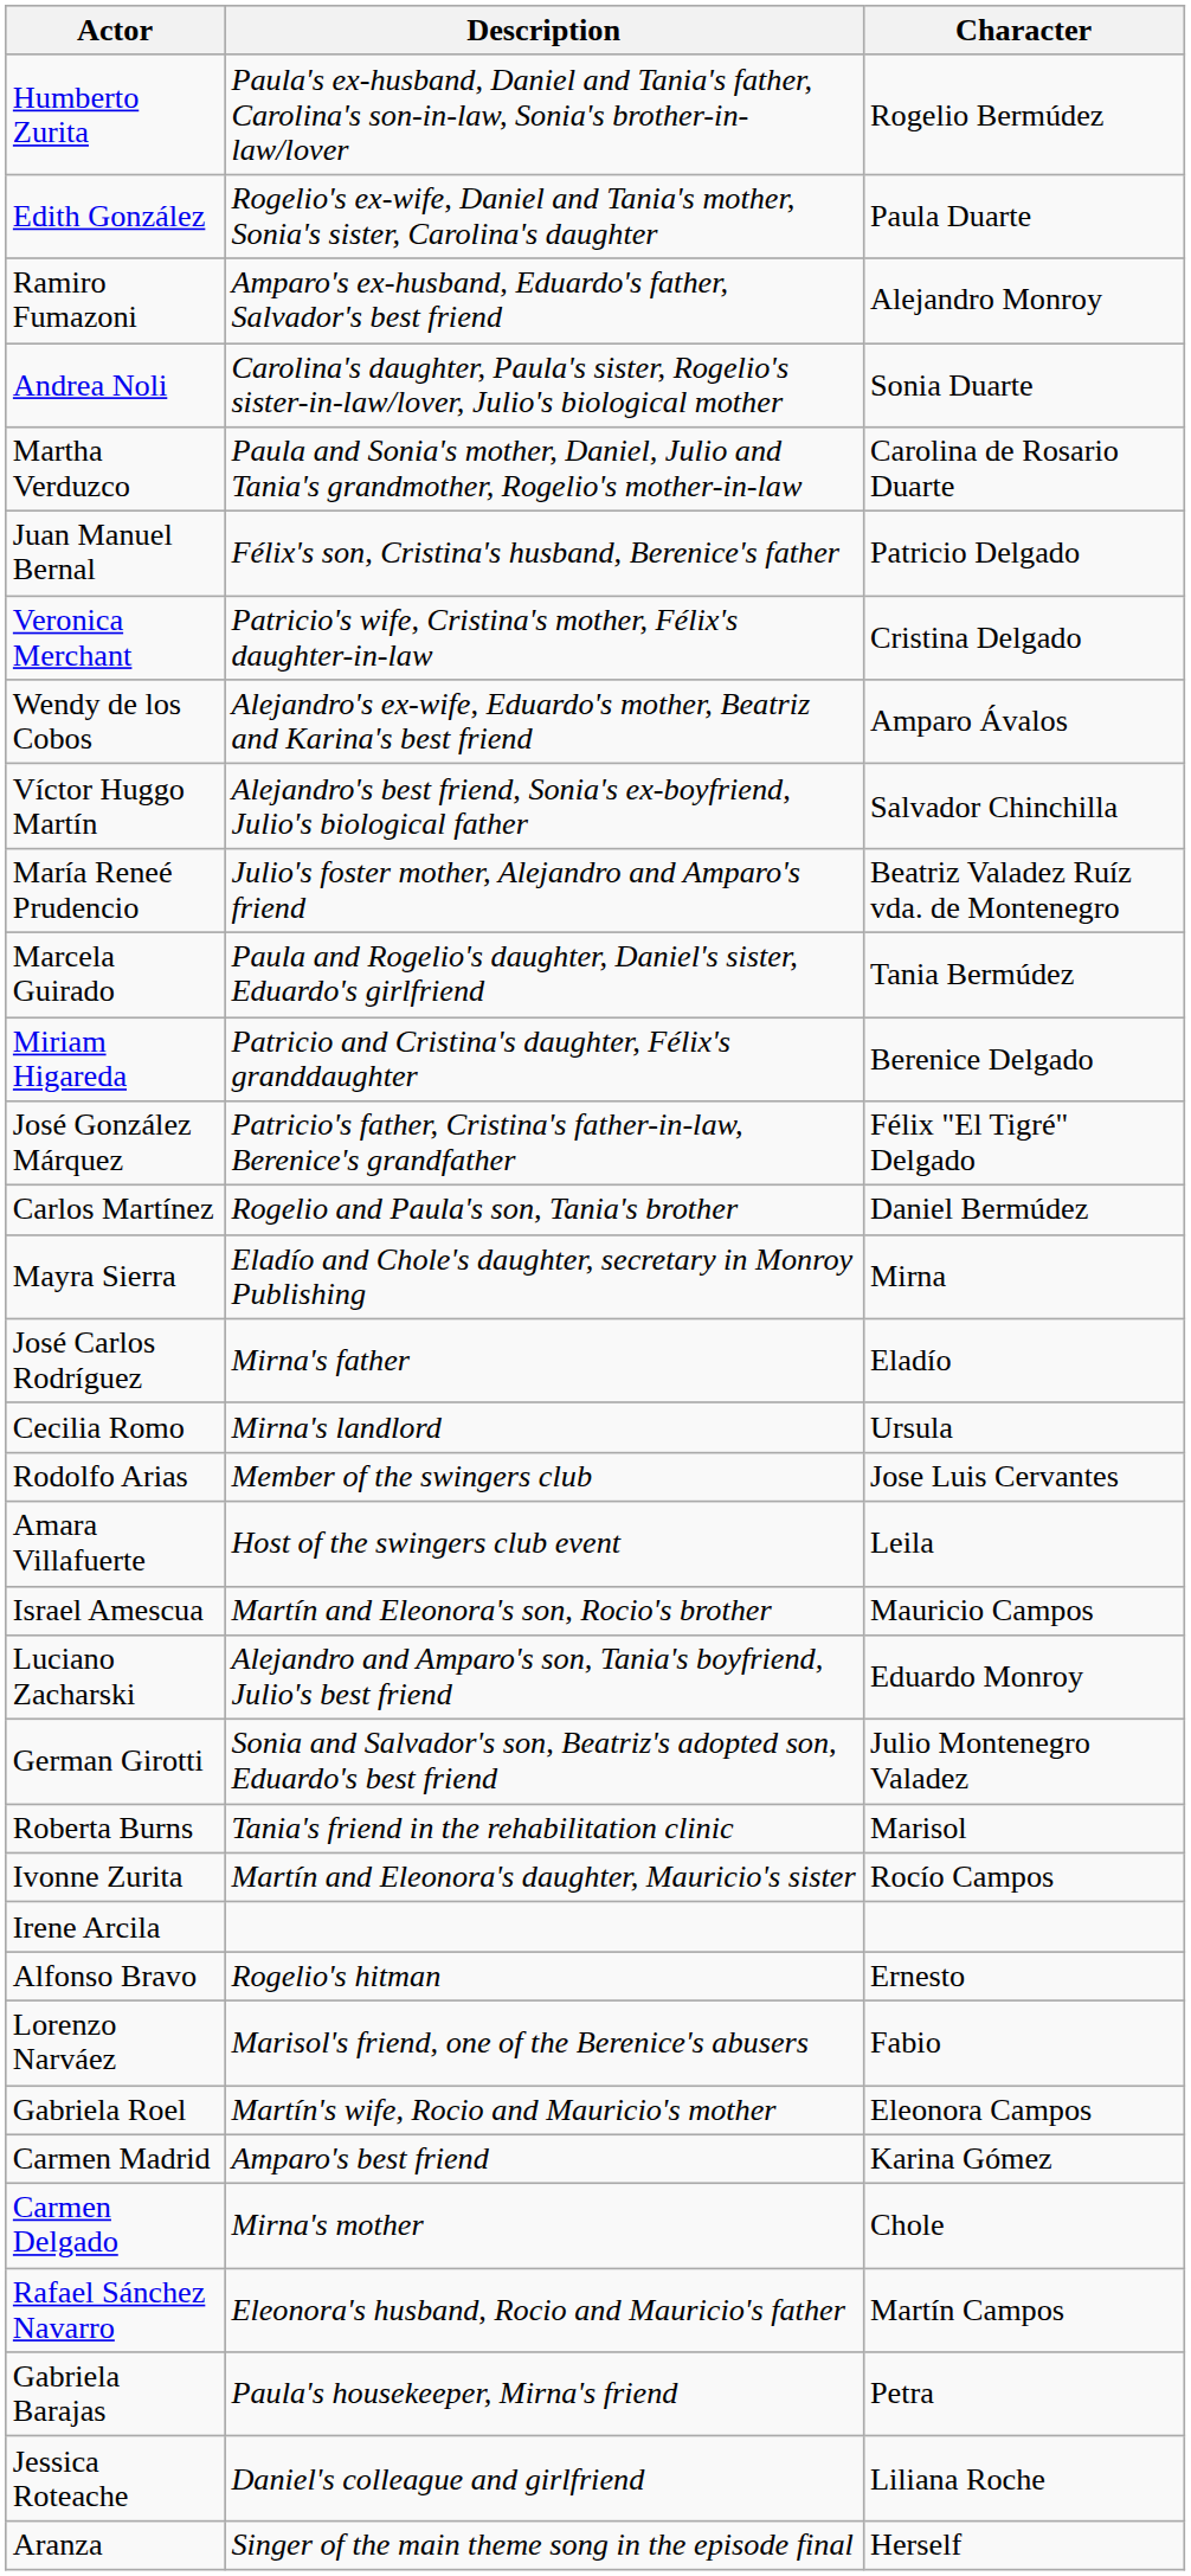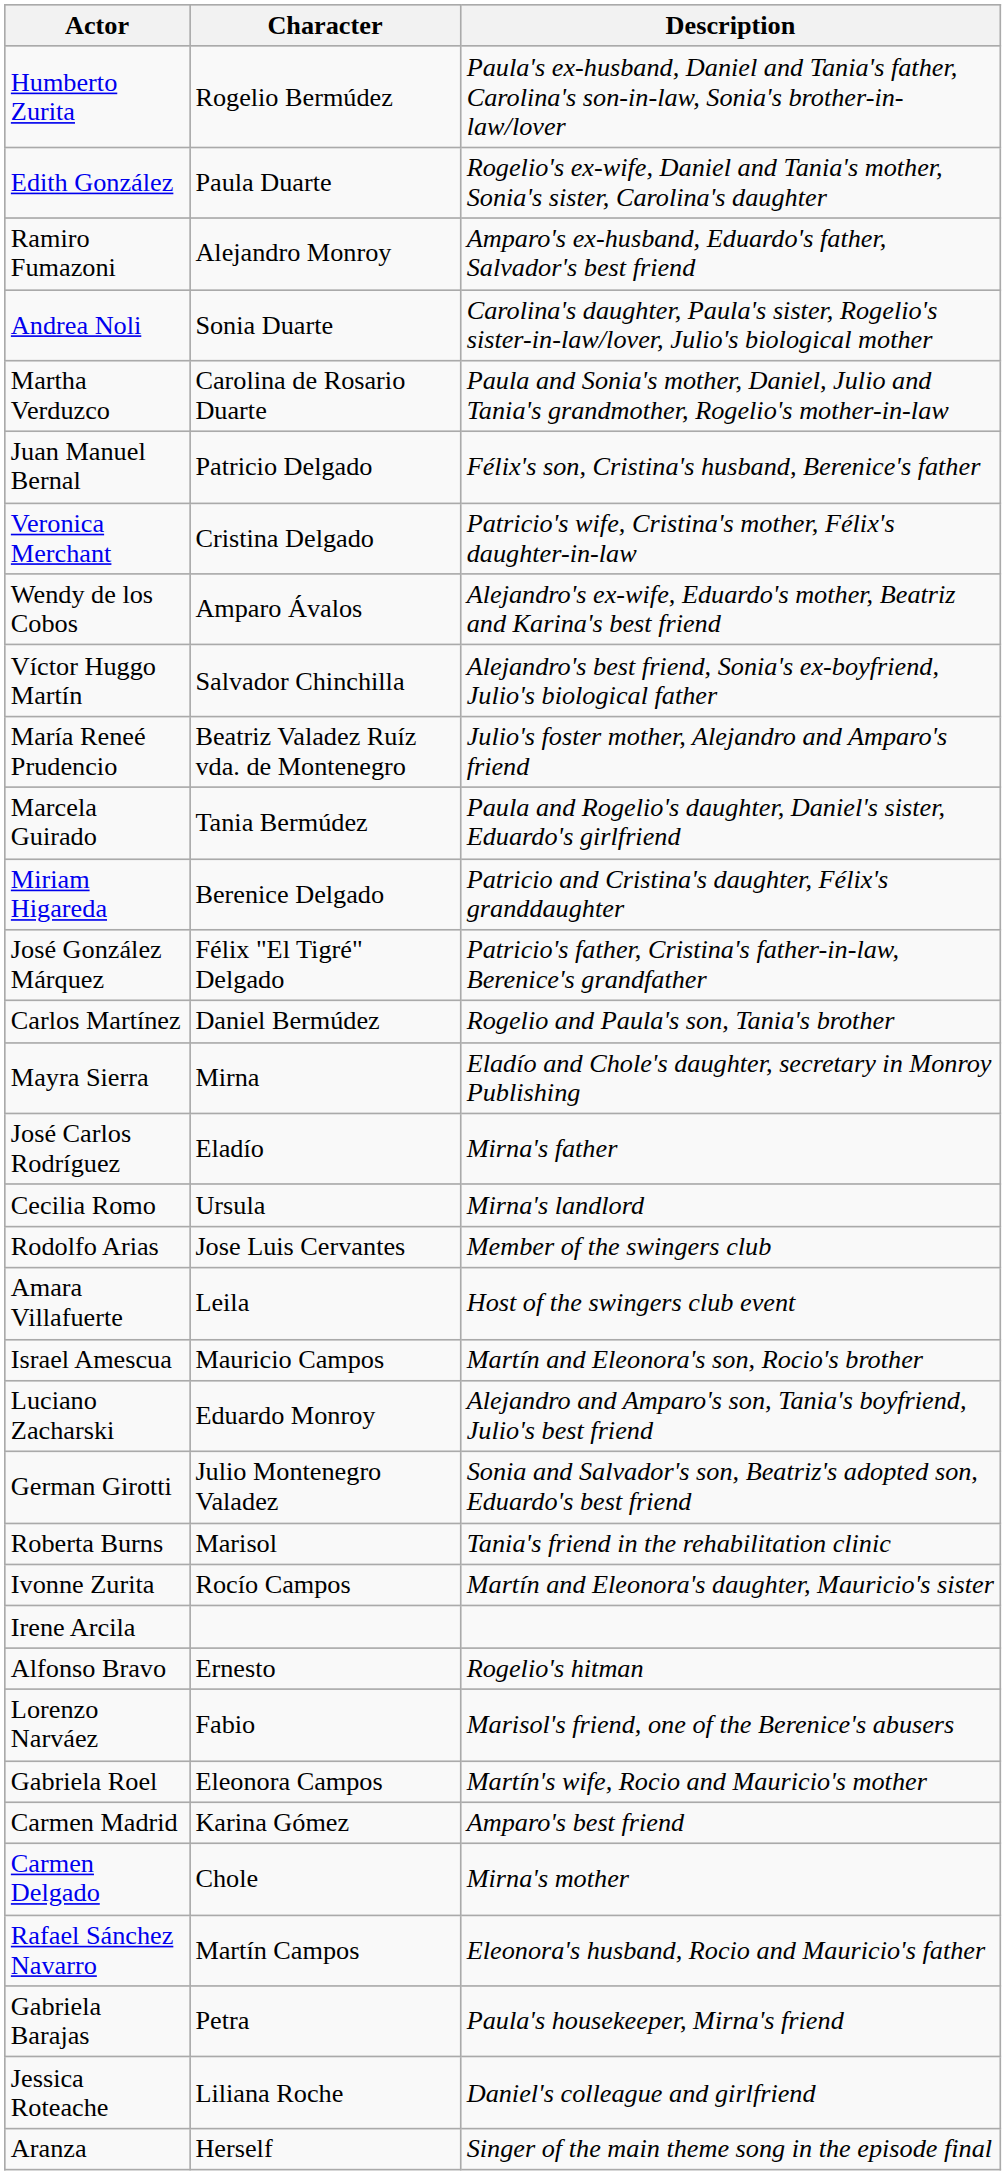columns swapped: Character <-> Description
